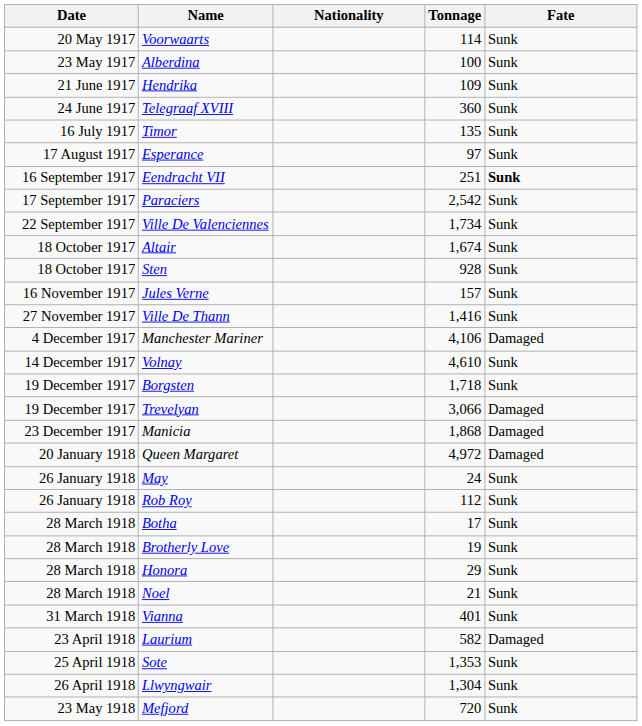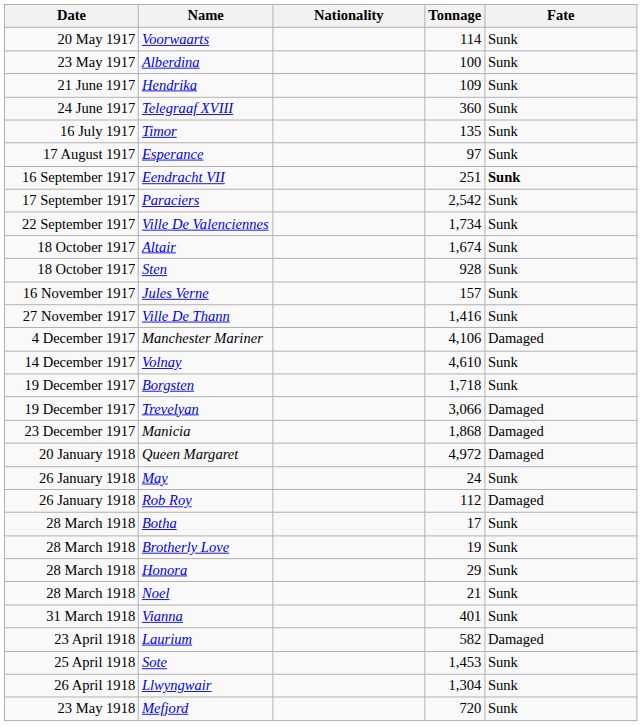Rob Roy | Fate: Sunk -> Damaged
Sote | Tonnage: 1,353 -> 1,453
